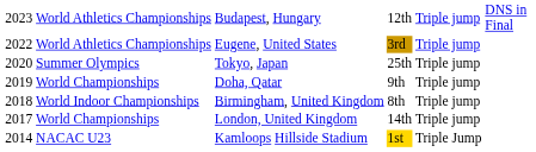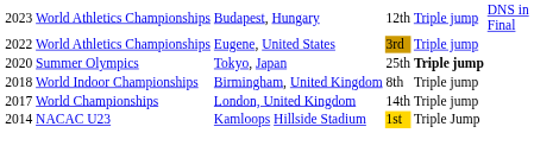Tokyo, Japan | column 5: normal -> bold
- row: 2019 | World Championships | Doha, Qatar | 9th | Triple jump
